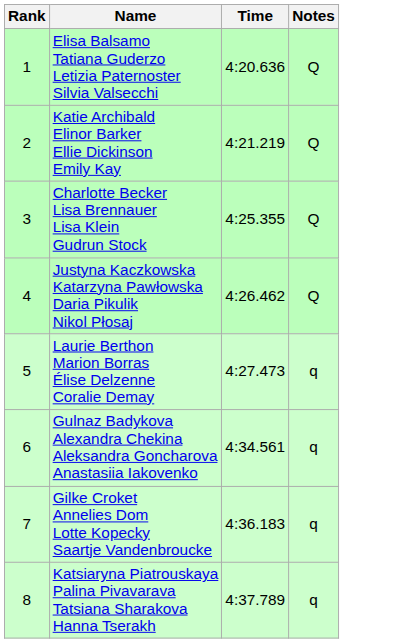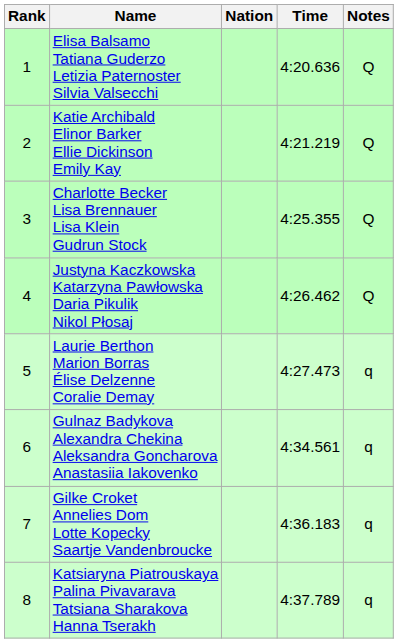+ column: Nation
